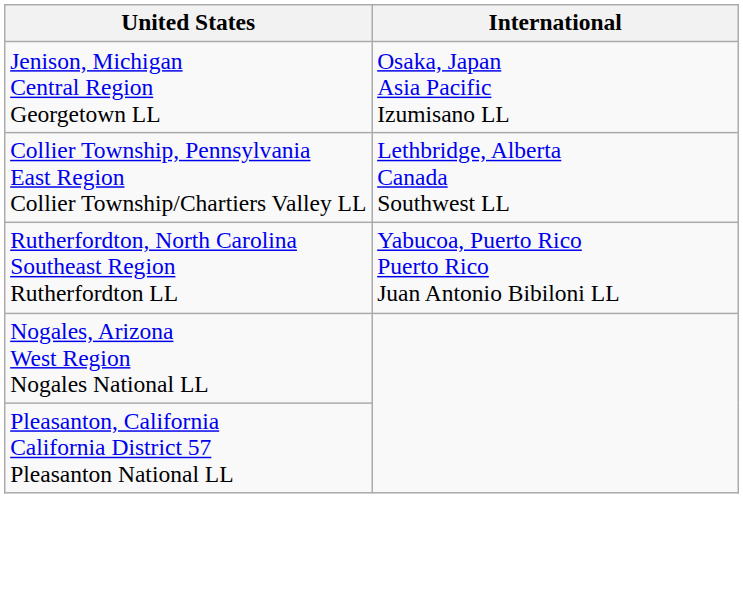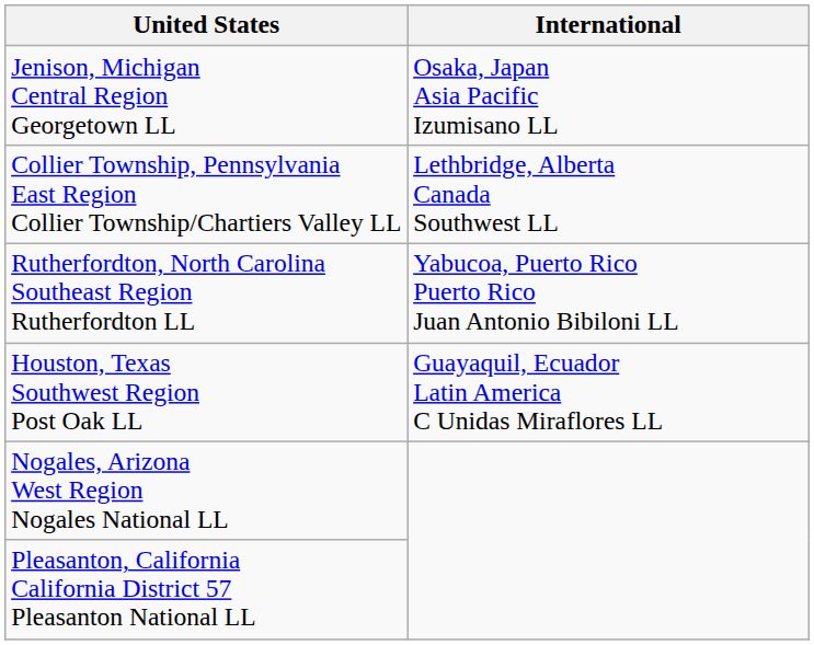+ row: Houston, Texas Southwest Region Post Oak LL | Guayaquil, Ecuador Latin America C Unidas Miraflores LL
